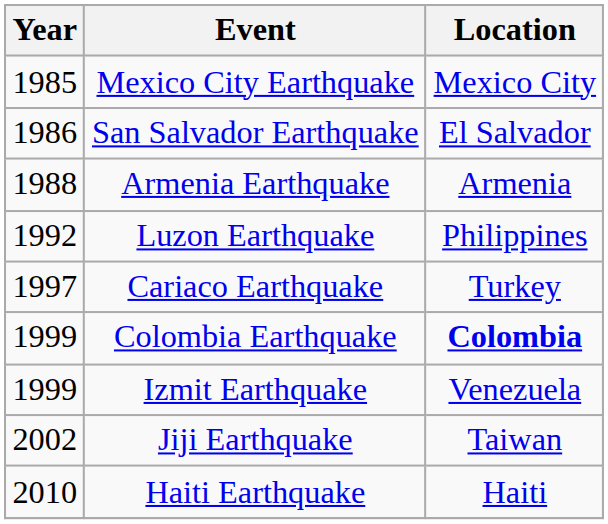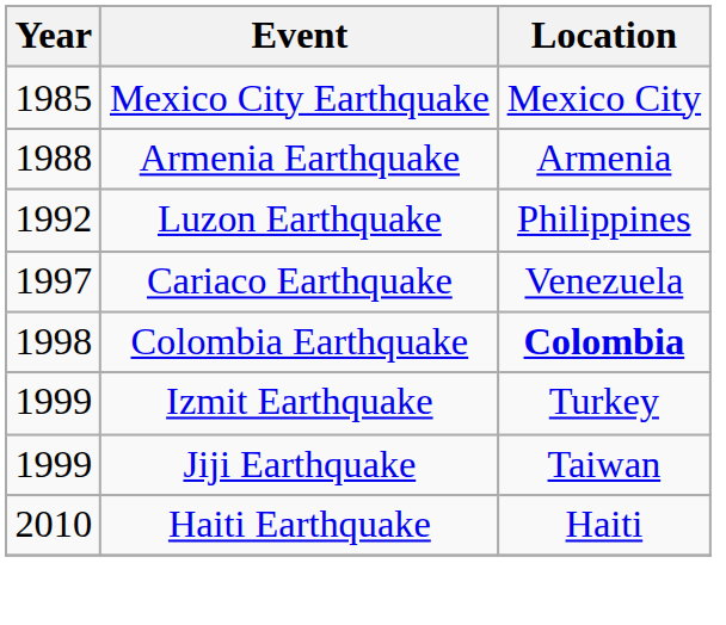- row: 1986 | San Salvador Earthquake | El Salvador
Cariaco Earthquake | Location: Turkey -> Venezuela
Colombia Earthquake | Year: 1999 -> 1998
Izmit Earthquake | Location: Venezuela -> Turkey
Jiji Earthquake | Year: 2002 -> 1999
